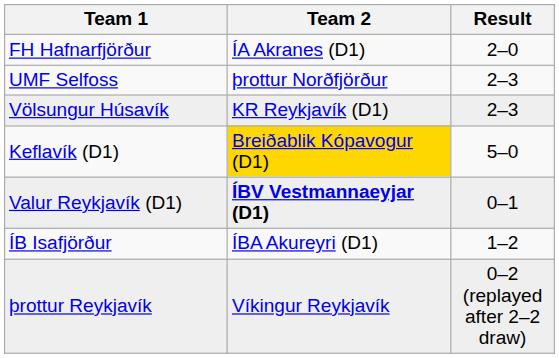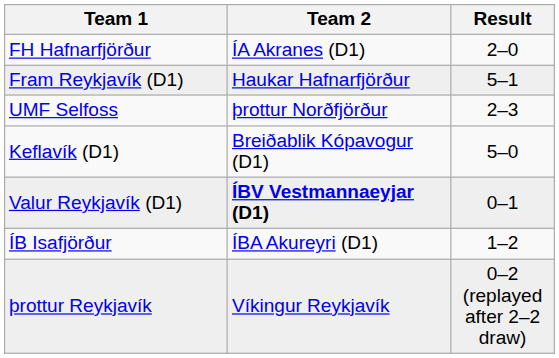+ row: Fram Reykjavík (D1) | Haukar Hafnarfjörður | 5–1
- row: Völsungur Húsavík | KR Reykjavík (D1) | 2–3
Keflavík (D1) | Team 2: gold background -> no background
